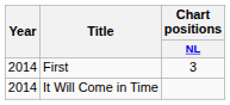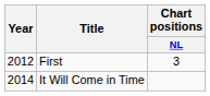First | Year: 2014 -> 2012
